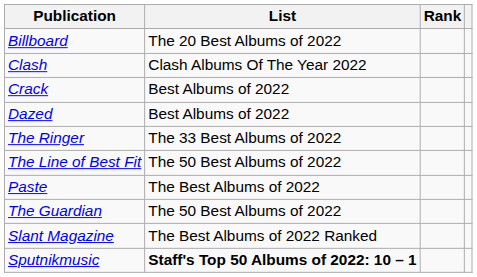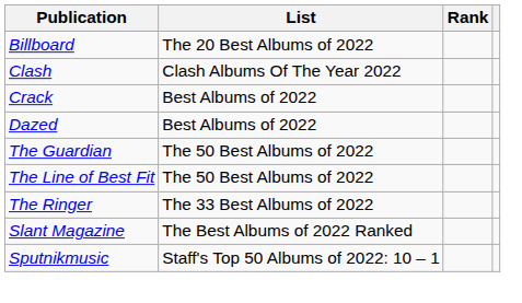rows swapped: The Guardian <-> The Ringer
- row: Paste | The Best Albums of 2022
Sputnikmusic | List: bold -> normal
